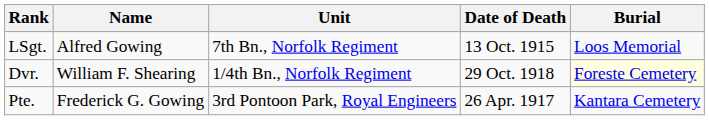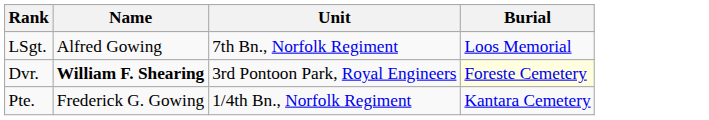- column: Date of Death | 13 Oct. 1915 | 29 Oct. 1918 | 26 Apr. 1917
Dvr. | Name: normal -> bold
Dvr. | Unit: 1/4th Bn., Norfolk Regiment -> 3rd Pontoon Park, Royal Engineers
Pte. | Unit: 3rd Pontoon Park, Royal Engineers -> 1/4th Bn., Norfolk Regiment
